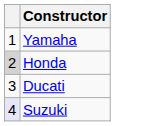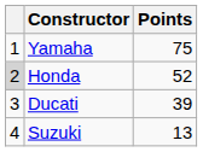+ column: Points | 75 | 52 | 39 | 13
Suzuki | column 1: lavender background -> no background
